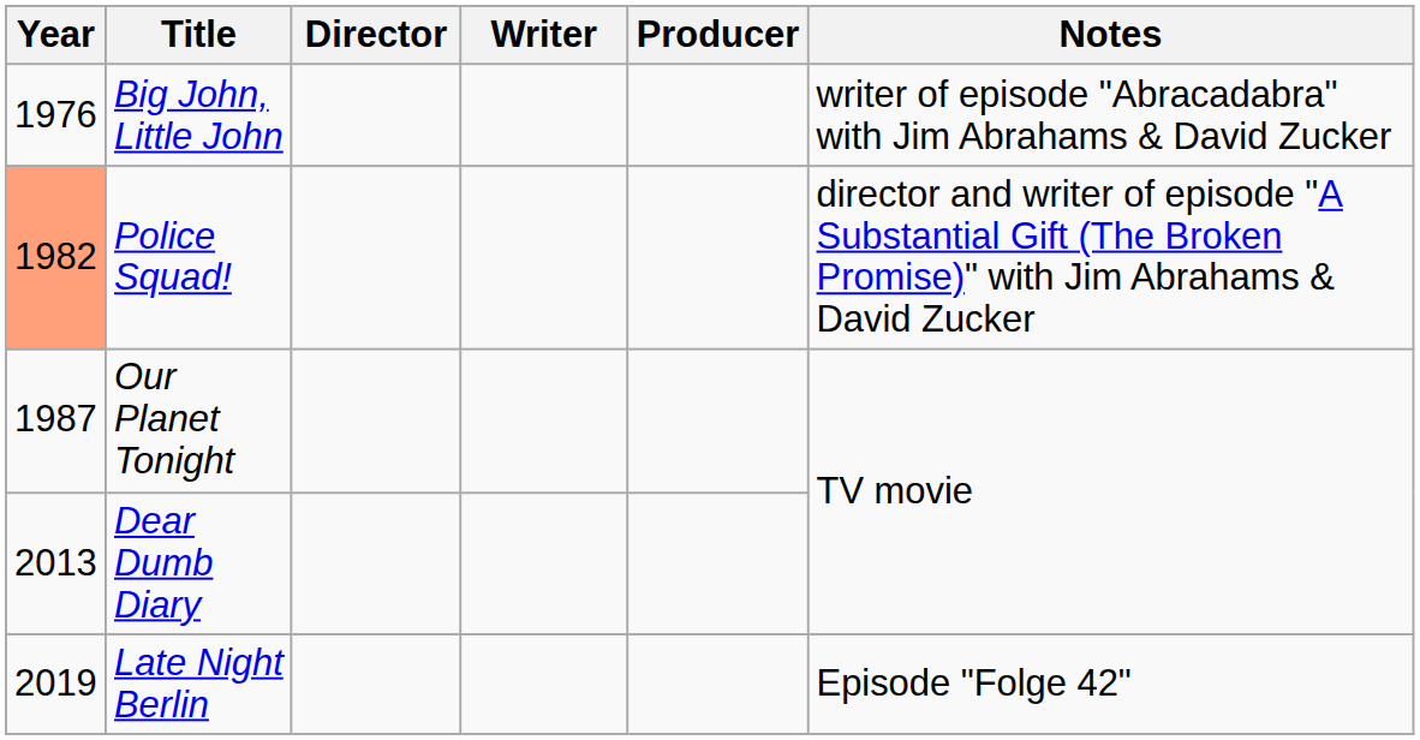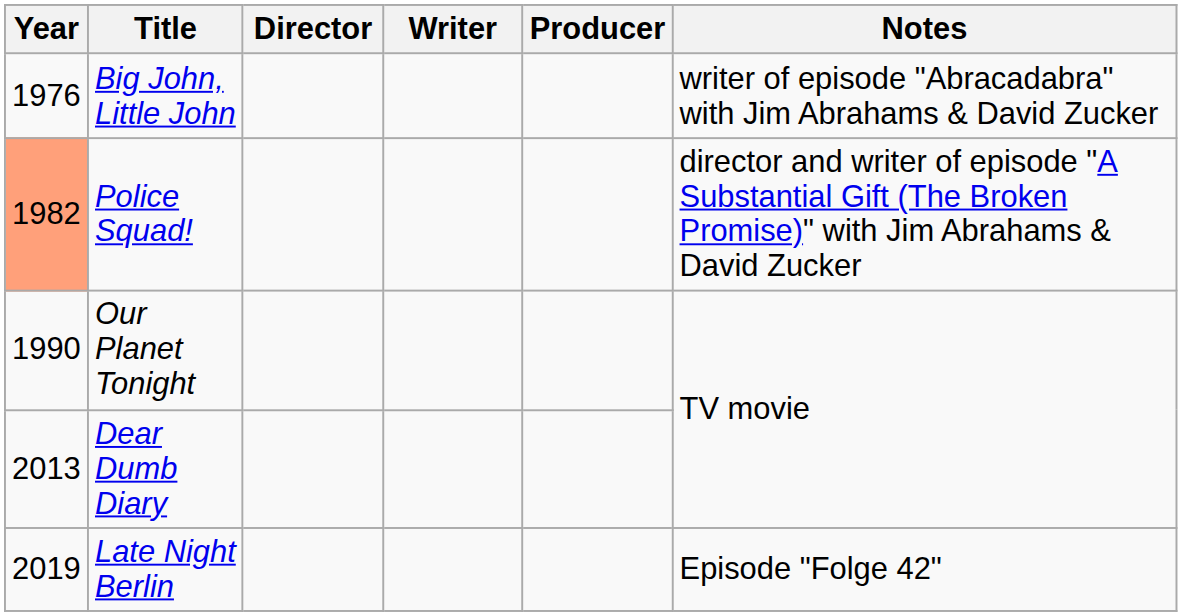Our Planet Tonight | Year: 1987 -> 1990
